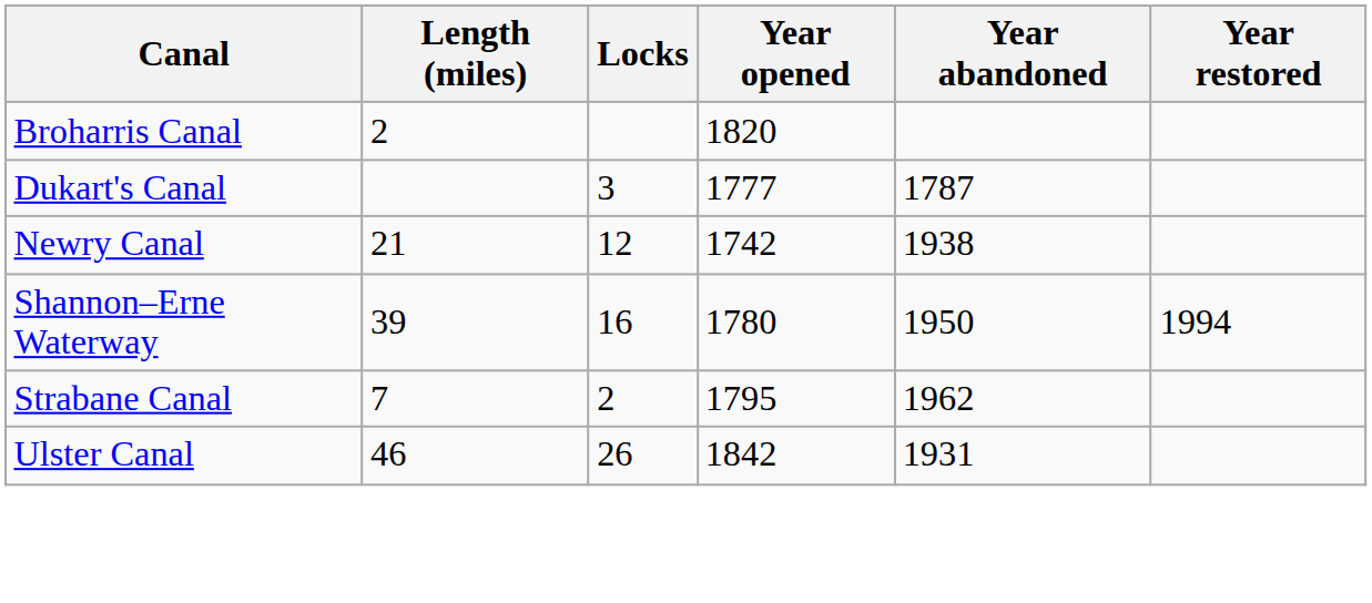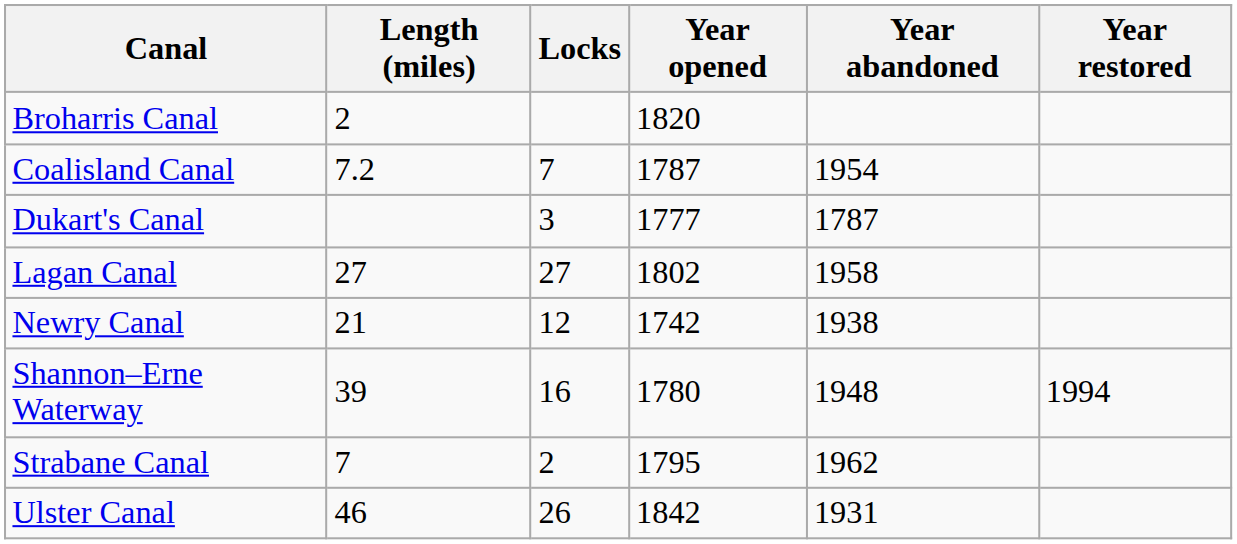+ row: Coalisland Canal | 7.2 | 7 | 1787 | 1954
+ row: Lagan Canal | 27 | 27 | 1802 | 1958
Shannon–Erne Waterway | Year abandoned: 1950 -> 1948
